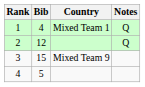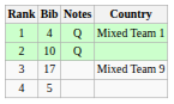columns swapped: Country <-> Notes
2 | Bib: 12 -> 10
3 | Bib: 15 -> 17
